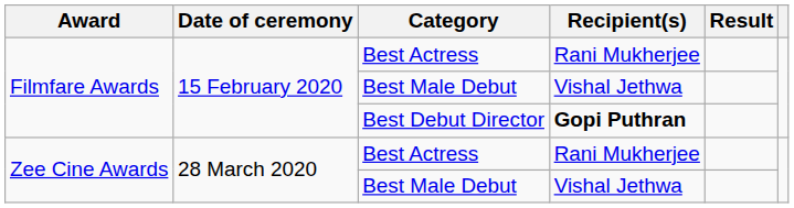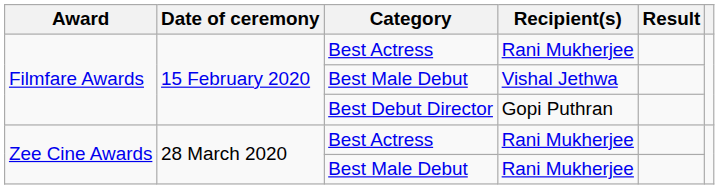Best Debut Director | Recipient(s): bold -> normal
Zee Cine Awards / Best Male Debut | Recipient(s): Vishal Jethwa -> Rani Mukherjee
